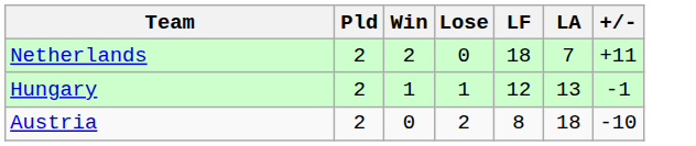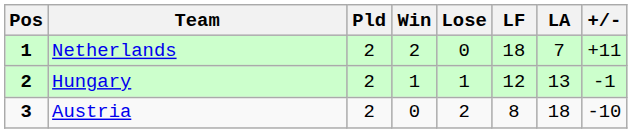+ column: Pos | 1 | 2 | 3
